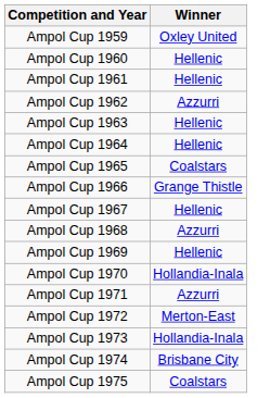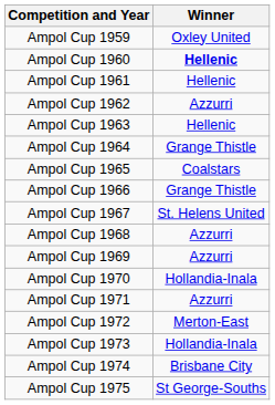Ampol Cup 1960 | Winner: normal -> bold
Ampol Cup 1964 | Winner: Hellenic -> Grange Thistle
Ampol Cup 1967 | Winner: Hellenic -> St. Helens United
Ampol Cup 1969 | Winner: Hellenic -> Azzurri
Ampol Cup 1975 | Winner: Coalstars -> St George-Souths
